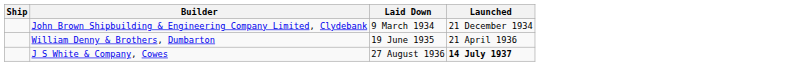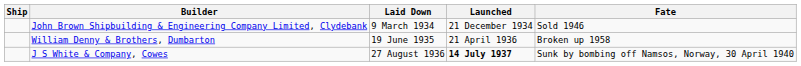+ column: Fate | Sold 1946 | Broken up 1958 | Sunk by bombing off Namsos, Norway, 30 April 1940
